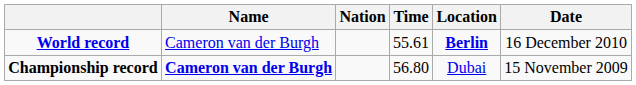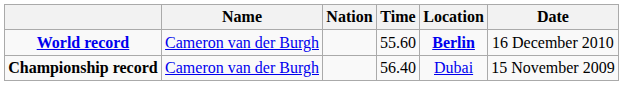World record | Time: 55.61 -> 55.60
Championship record | Name: bold -> normal
Championship record | Time: 56.80 -> 56.40
